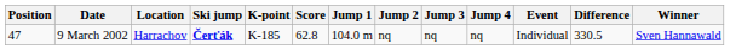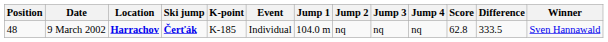columns swapped: Event <-> Score
9 March 2002 | Position: 47 -> 48
9 March 2002 | Location: normal -> bold
9 March 2002 | Difference: 330.5 -> 333.5
